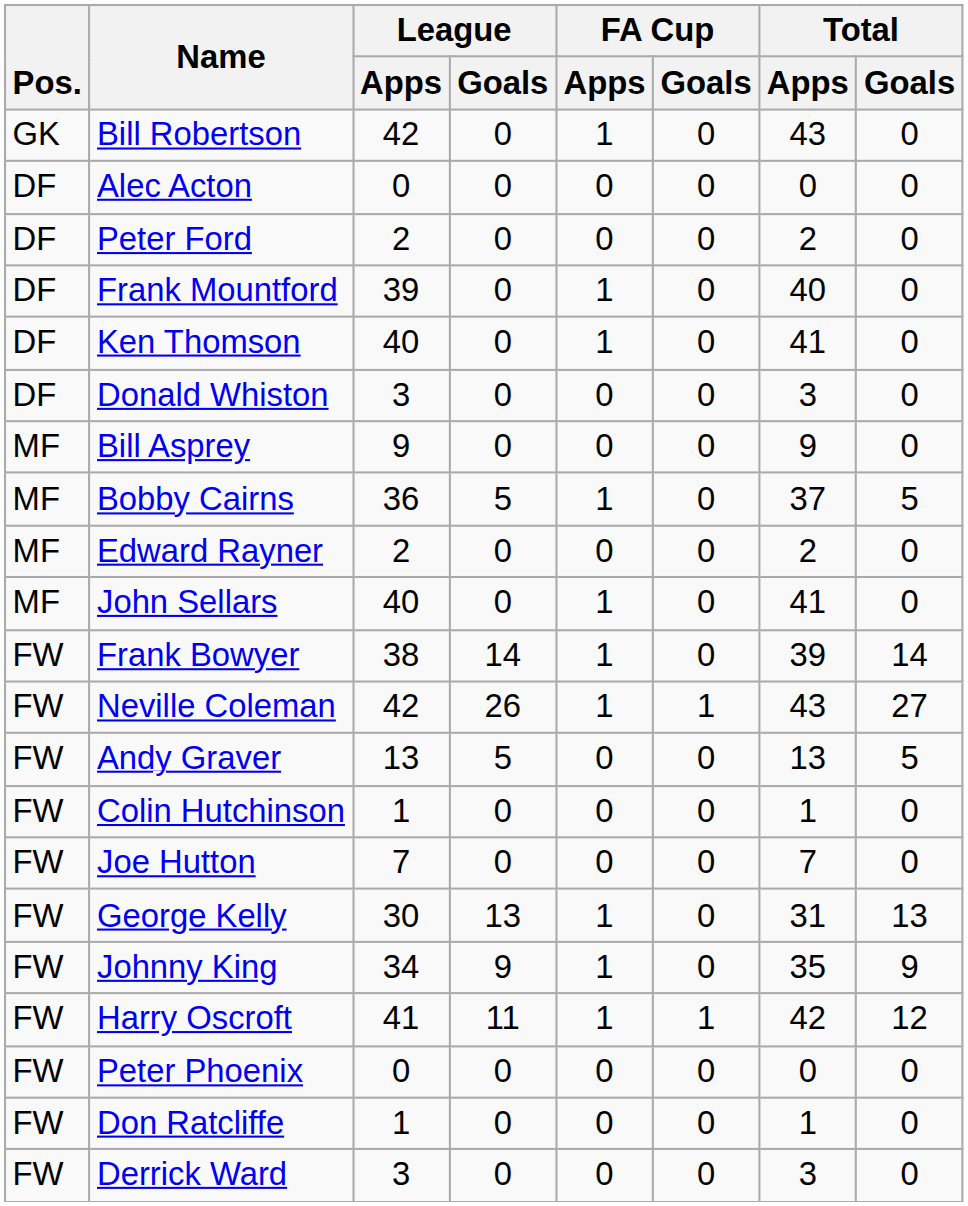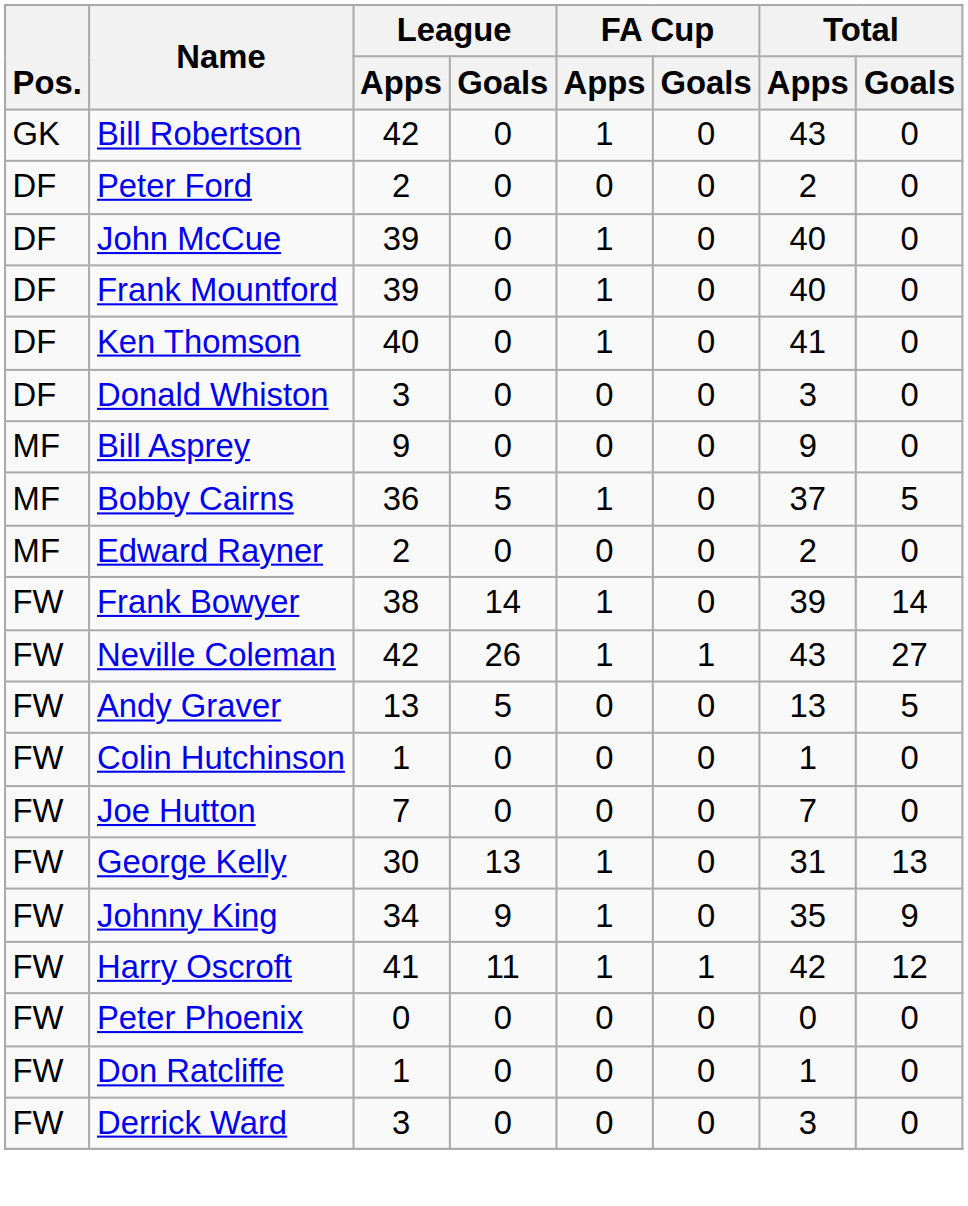- row: DF | Alec Acton | 0 | 0 | 0 | 0 | 0 | 0
+ row: DF | John McCue | 39 | 0 | 1 | 0 | 40 | 0
- row: MF | John Sellars | 40 | 0 | 1 | 0 | 41 | 0
